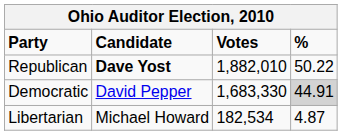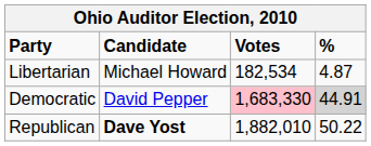rows swapped: Republican <-> Libertarian
Democratic | Votes: no background -> pink background
